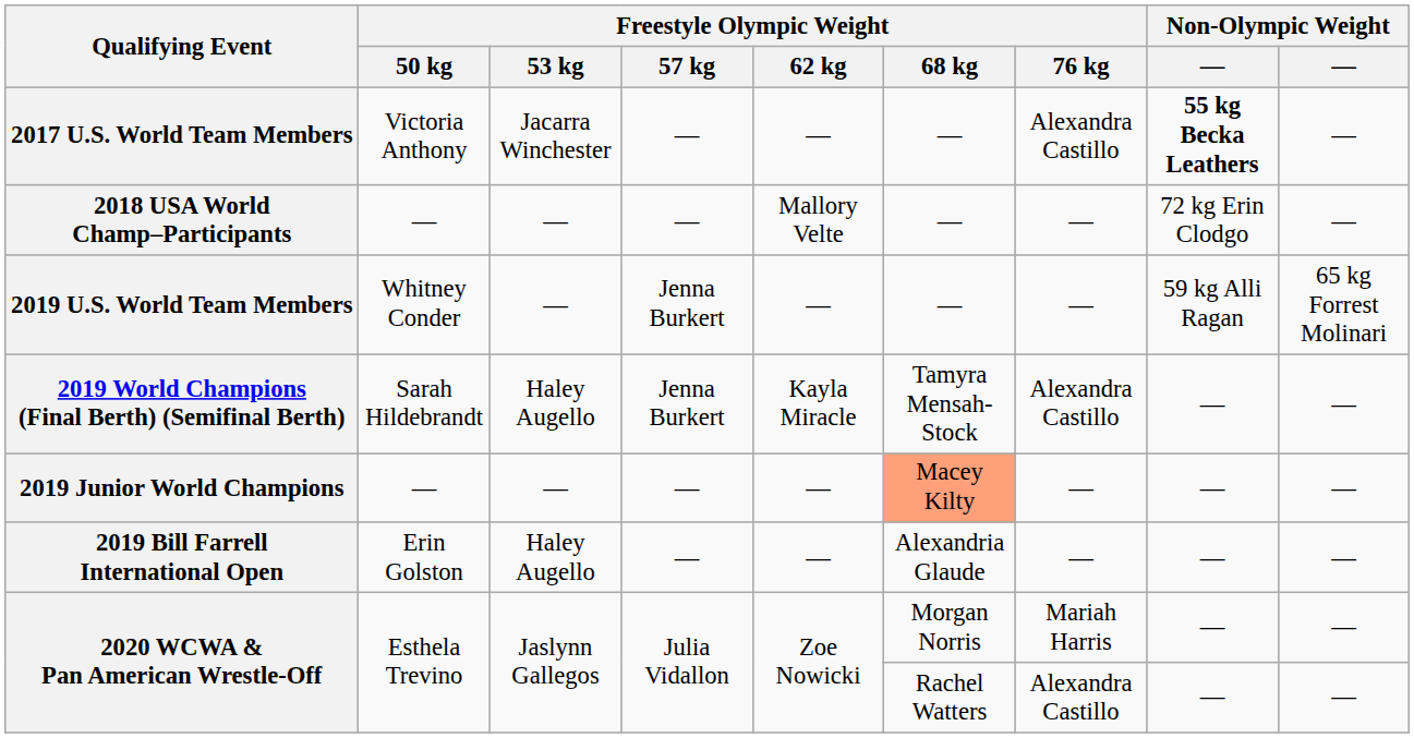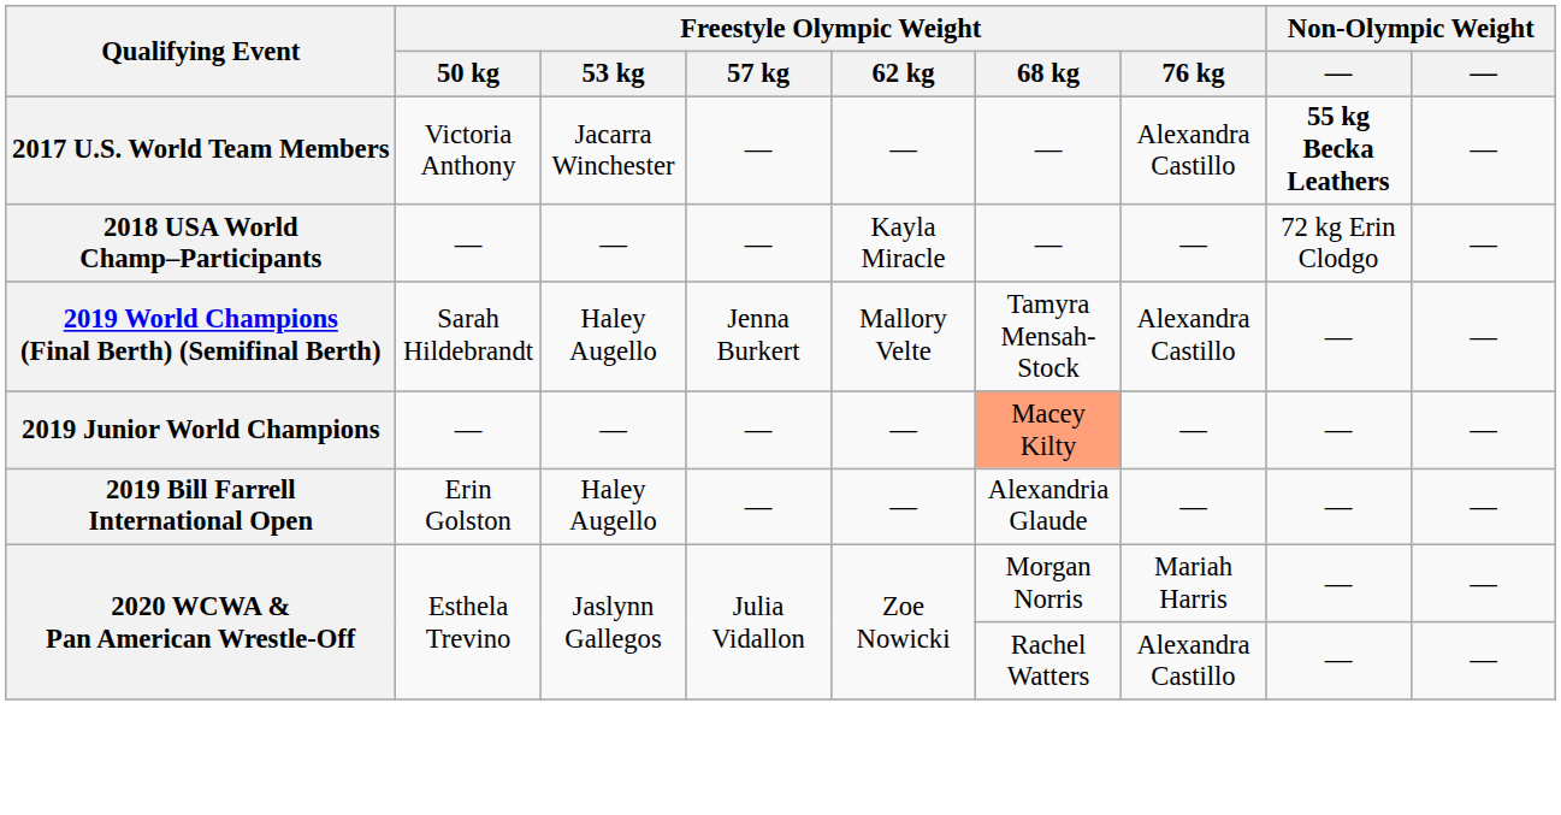2018 USA World Champ–Participants | Freestyle Olympic Weight / 62 kg: Mallory Velte -> Kayla Miracle
- row: 2019 U.S. World Team Members | Whitney Conder | — | Jenna Burkert | — | — | — | 59 kg Alli Ragan | 65 kg Forrest Molinari
2019 World Champions (Final Berth) (Semifinal Berth) | Freestyle Olympic Weight / 62 kg: Kayla Miracle -> Mallory Velte
